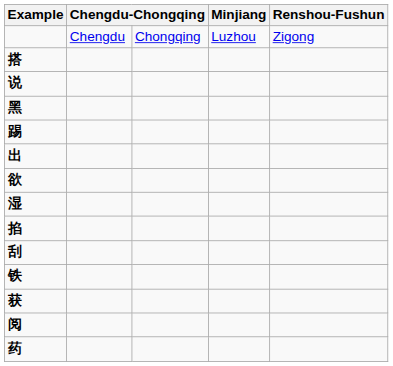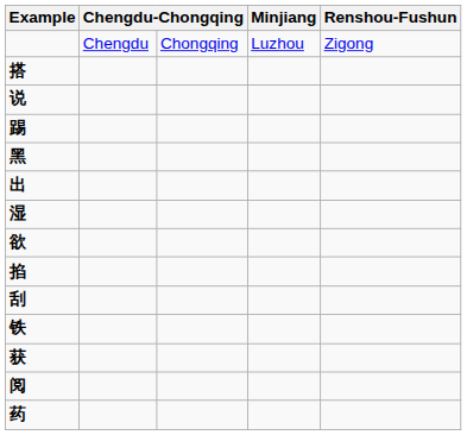rows swapped: 黑 <-> 踢
rows swapped: 欲 <-> 湿
